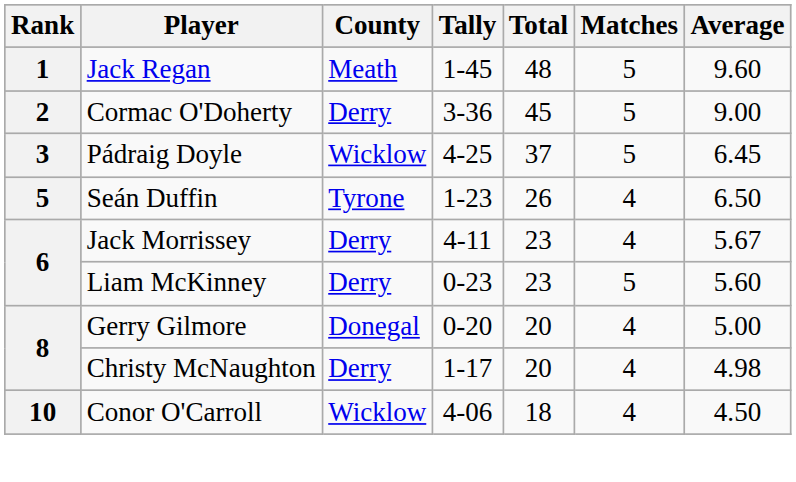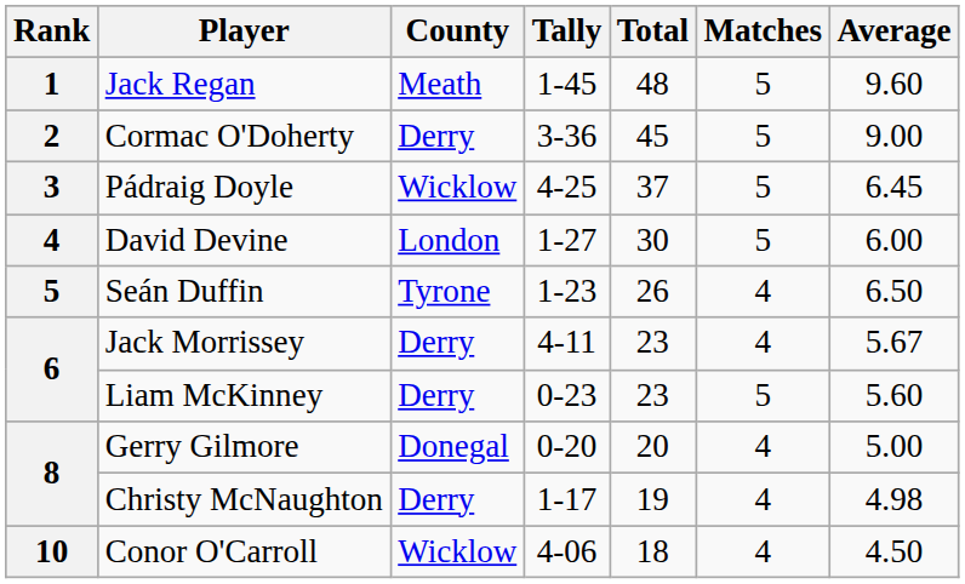+ row: 4 | David Devine | London | 1-27 | 30 | 5 | 6.00
Christy McNaughton | Total: 20 -> 19
